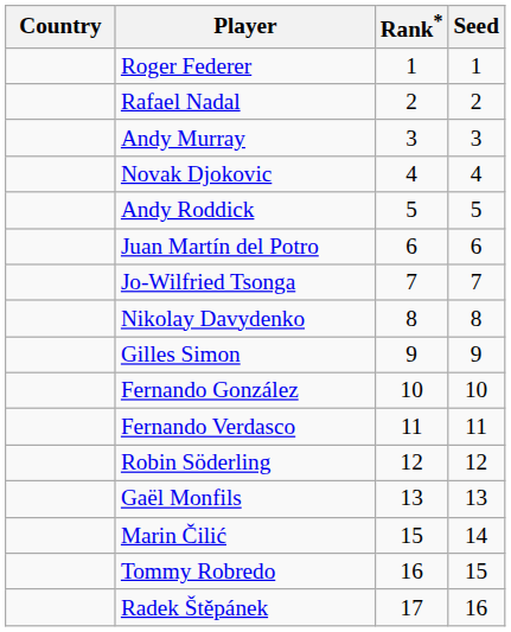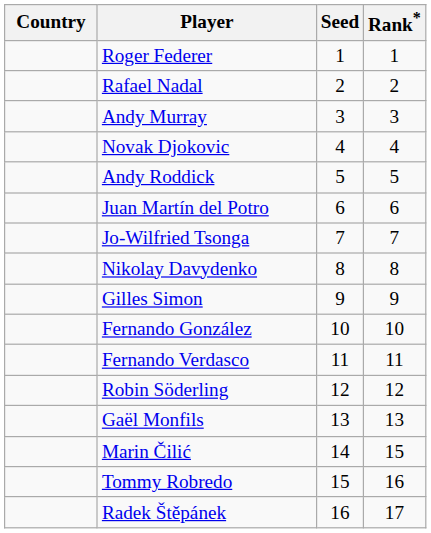columns swapped: Rank* <-> Seed
